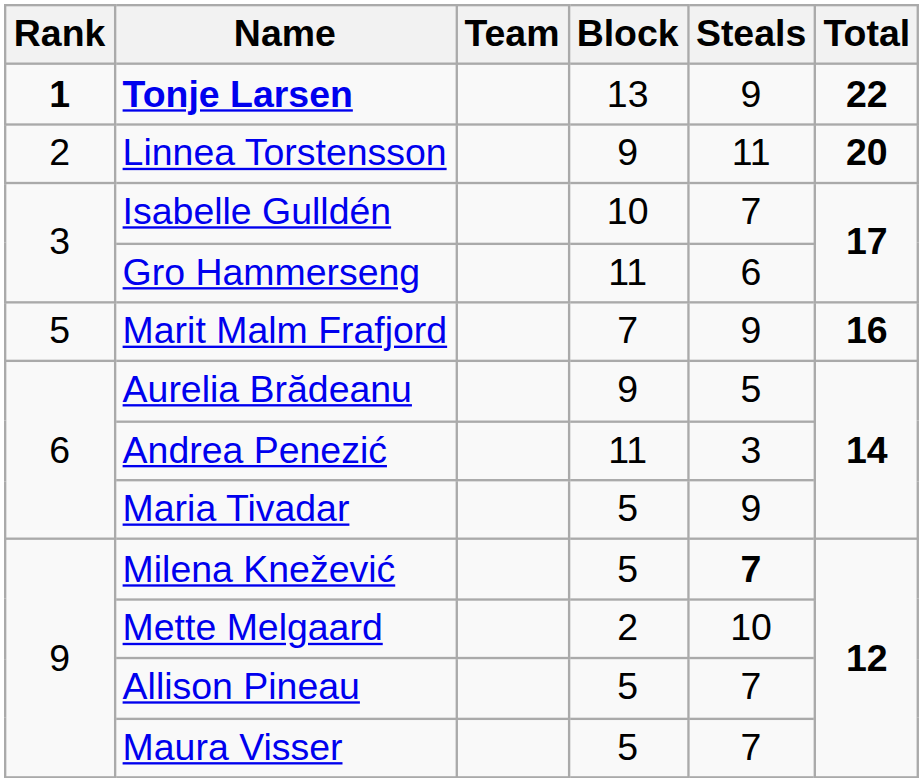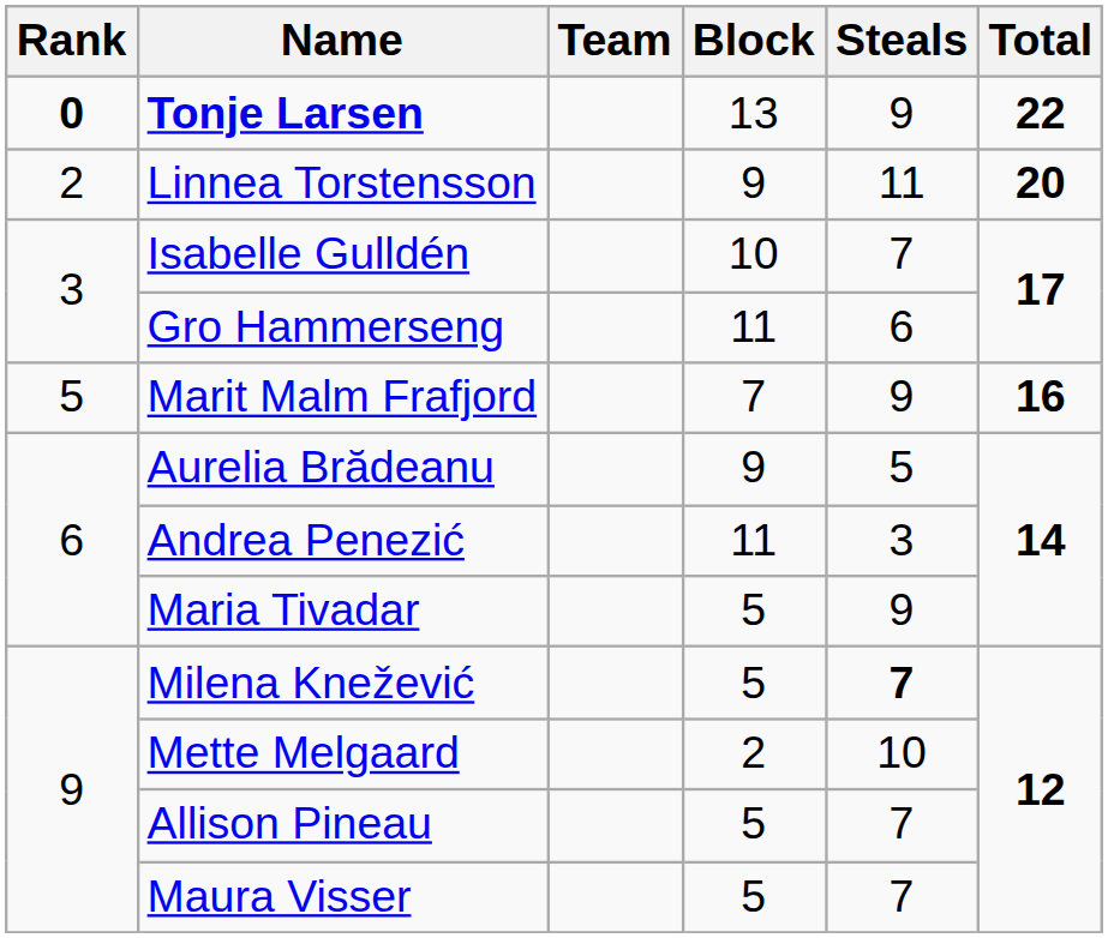Tonje Larsen | Rank: 1 -> 0
